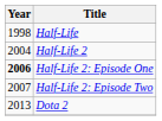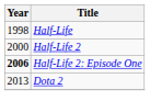Half-Life 2 | Year: 2004 -> 2000
- row: 2007 | Half-Life 2: Episode Two
